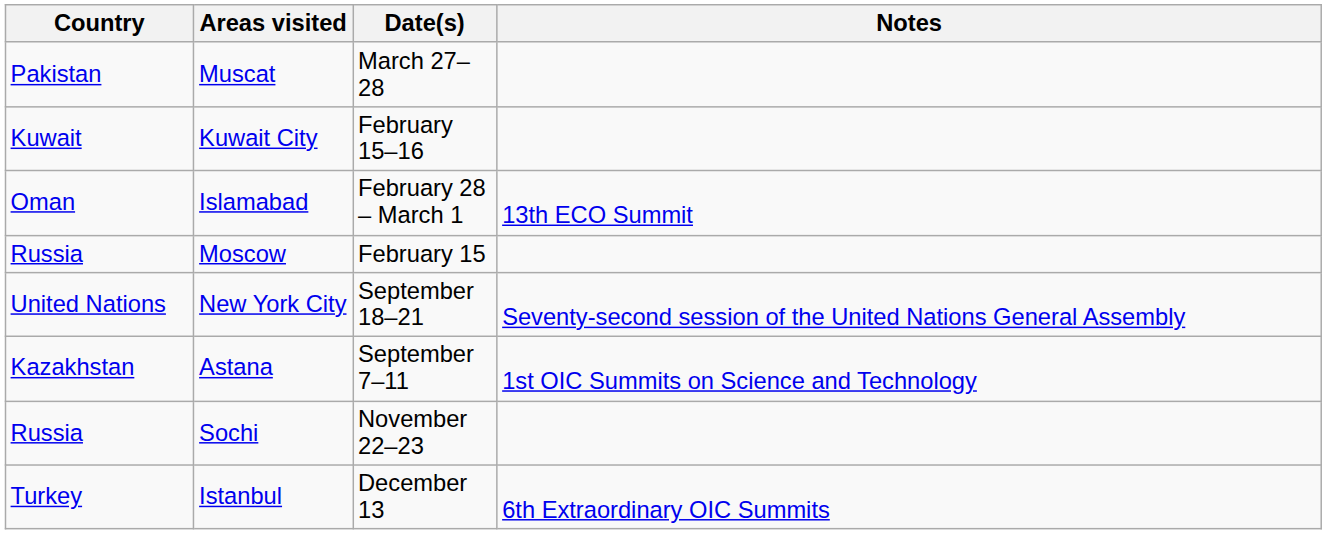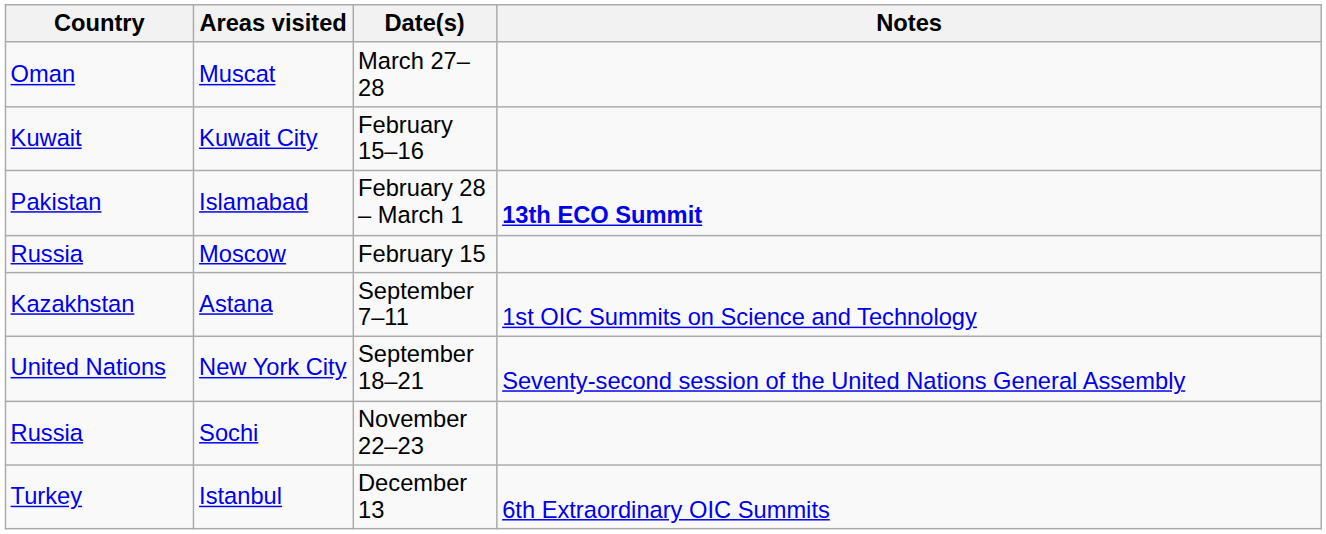Muscat | Country: Pakistan -> Oman
Islamabad | Country: Oman -> Pakistan
Islamabad | Notes: normal -> bold
rows swapped: Astana <-> New York City
